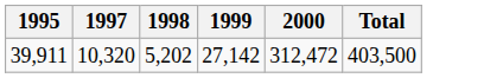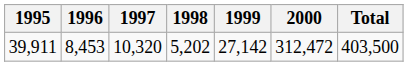+ column: 1996 | 8,453
